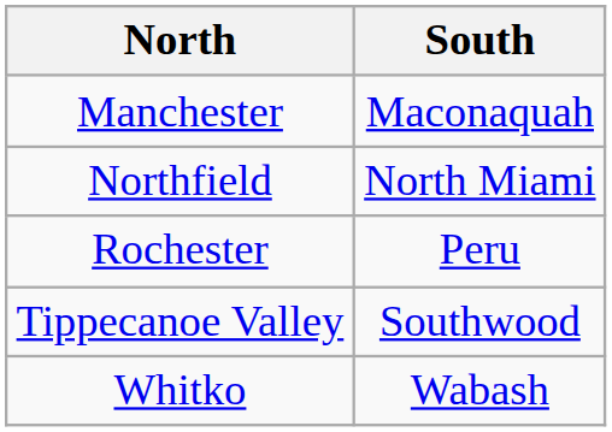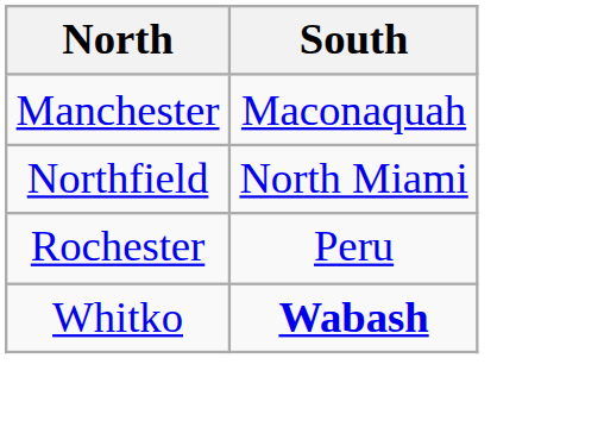- row: Tippecanoe Valley | Southwood
Whitko | South: normal -> bold
